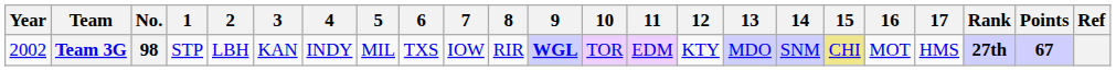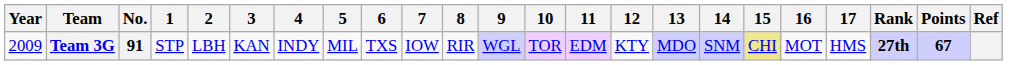Team 3G | Year: 2002 -> 2009
Team 3G | No.: 98 -> 91
Team 3G | 9: bold -> normal
